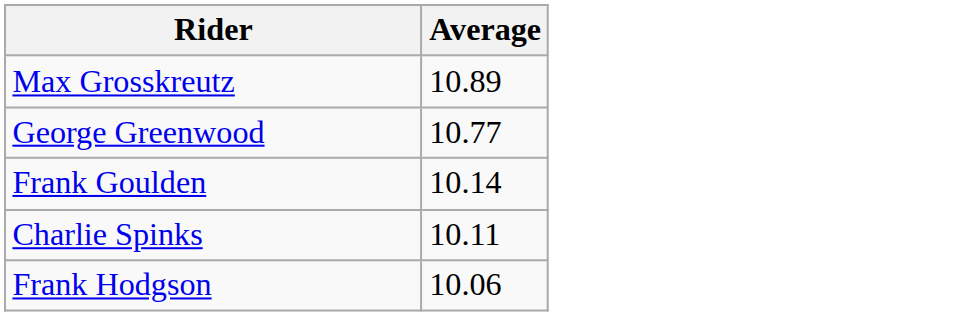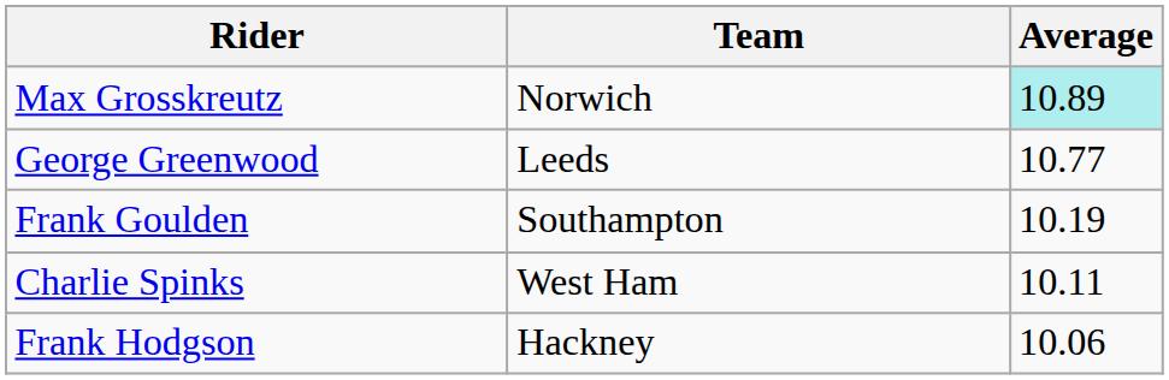+ column: Team | Norwich | Leeds | Southampton | West Ham | Hackney
Max Grosskreutz | Average: no background -> paleturquoise background
Frank Goulden | Average: 10.14 -> 10.19
